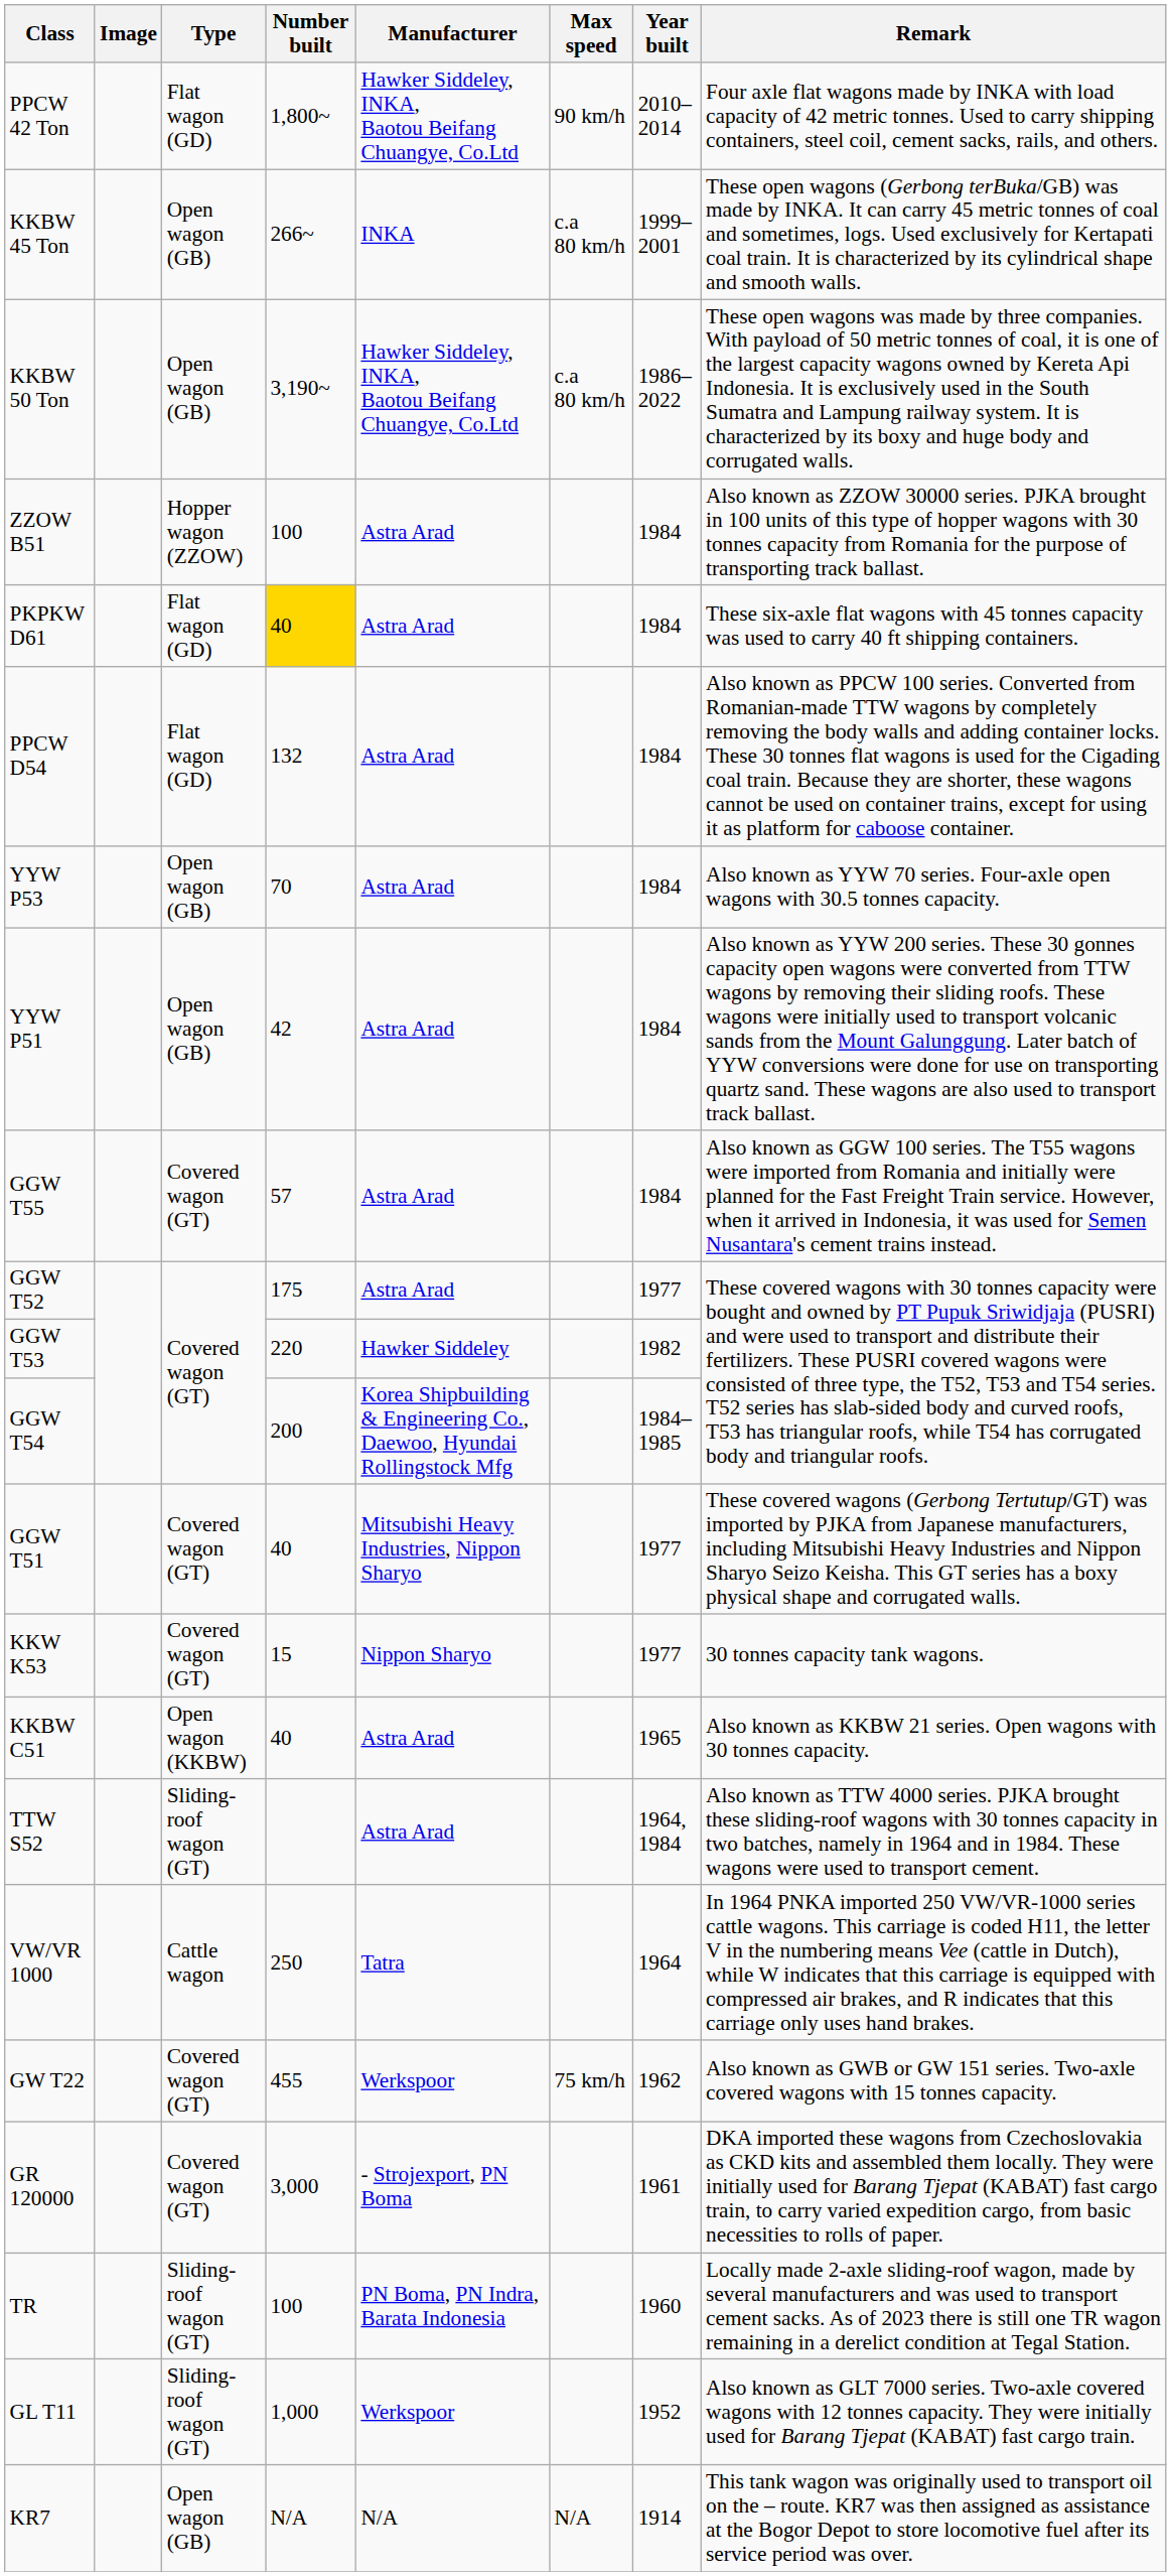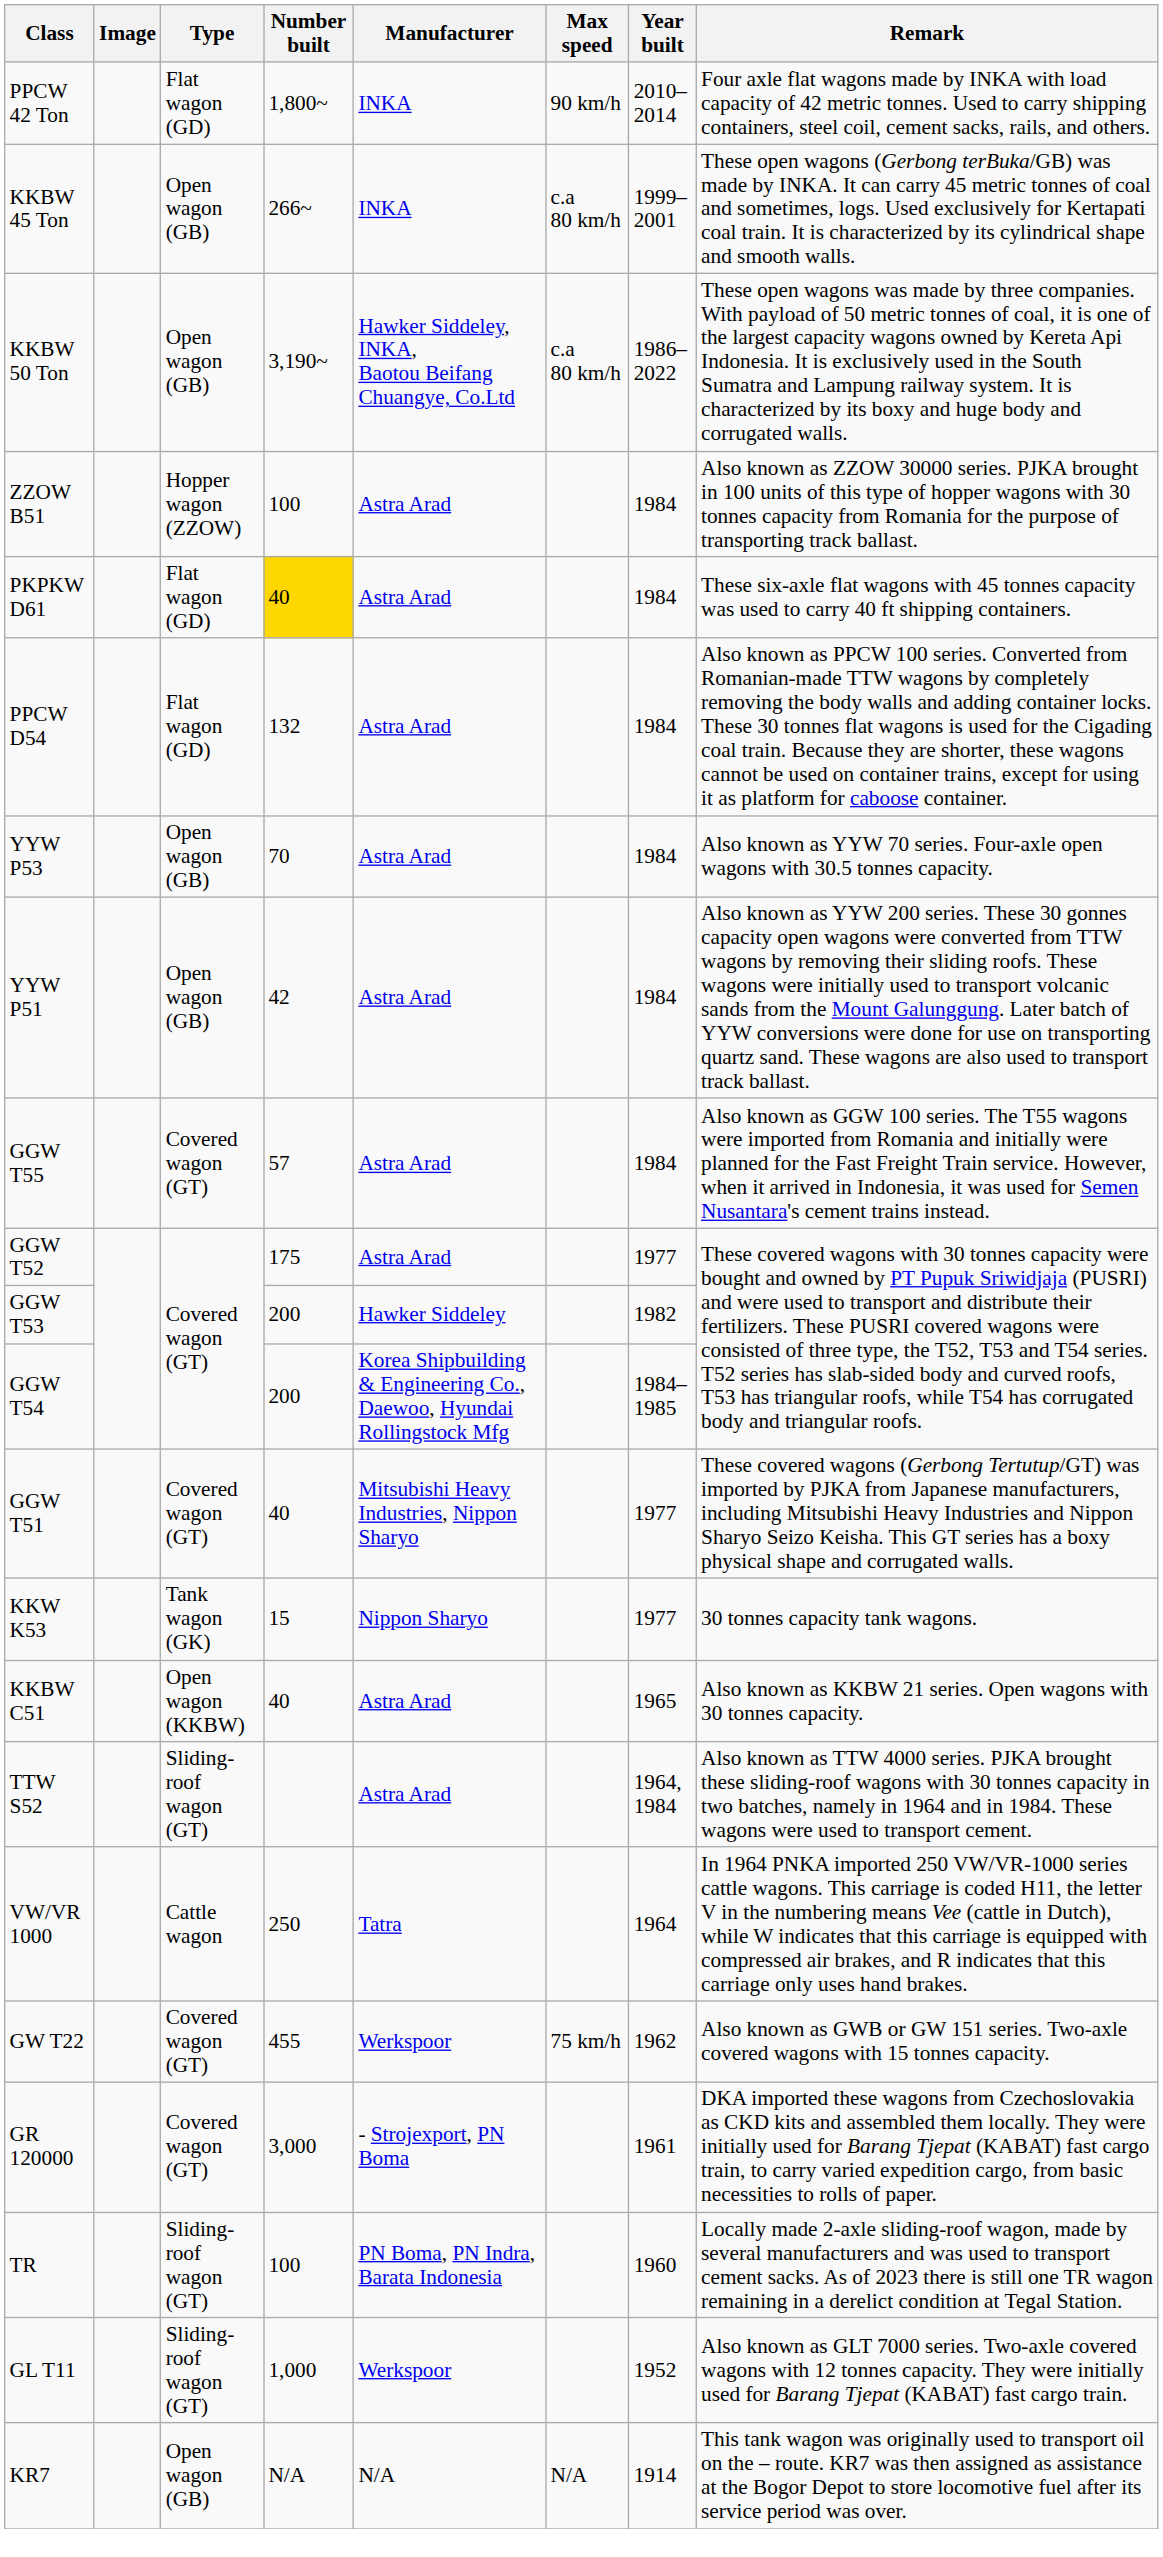PPCW 42 Ton | Manufacturer: Hawker Siddeley, INKA, Baotou Beifang Chuangye, Co.Ltd -> INKA
GGW T53 | Number built: 220 -> 200
KKW K53 | Type: Covered wagon (GT) -> Tank wagon (GK)
